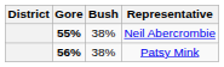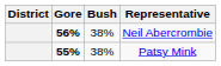Neil Abercrombie | Gore: 55% -> 56%
Patsy Mink | Gore: 56% -> 55%
